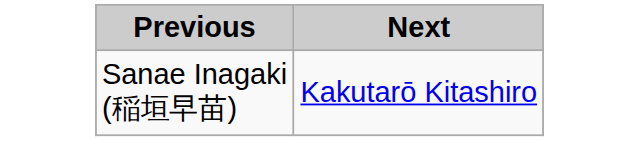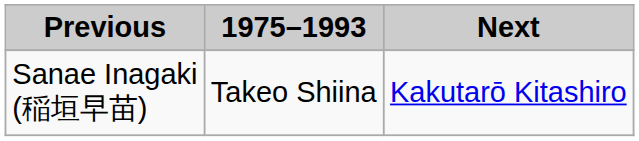+ column: 1975–1993 | Takeo Shiina
